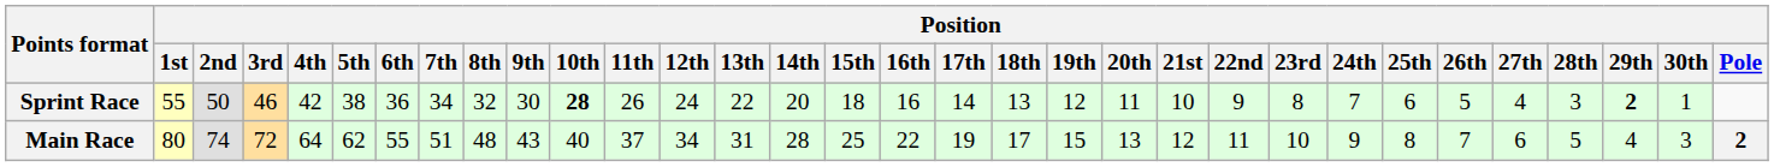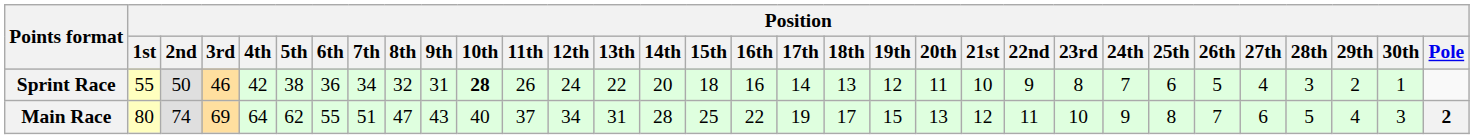Sprint Race | Position / 9th: 30 -> 31
Sprint Race | Position / 29th: bold -> normal
Main Race | Position / 3rd: 72 -> 69
Main Race | Position / 8th: 48 -> 47
